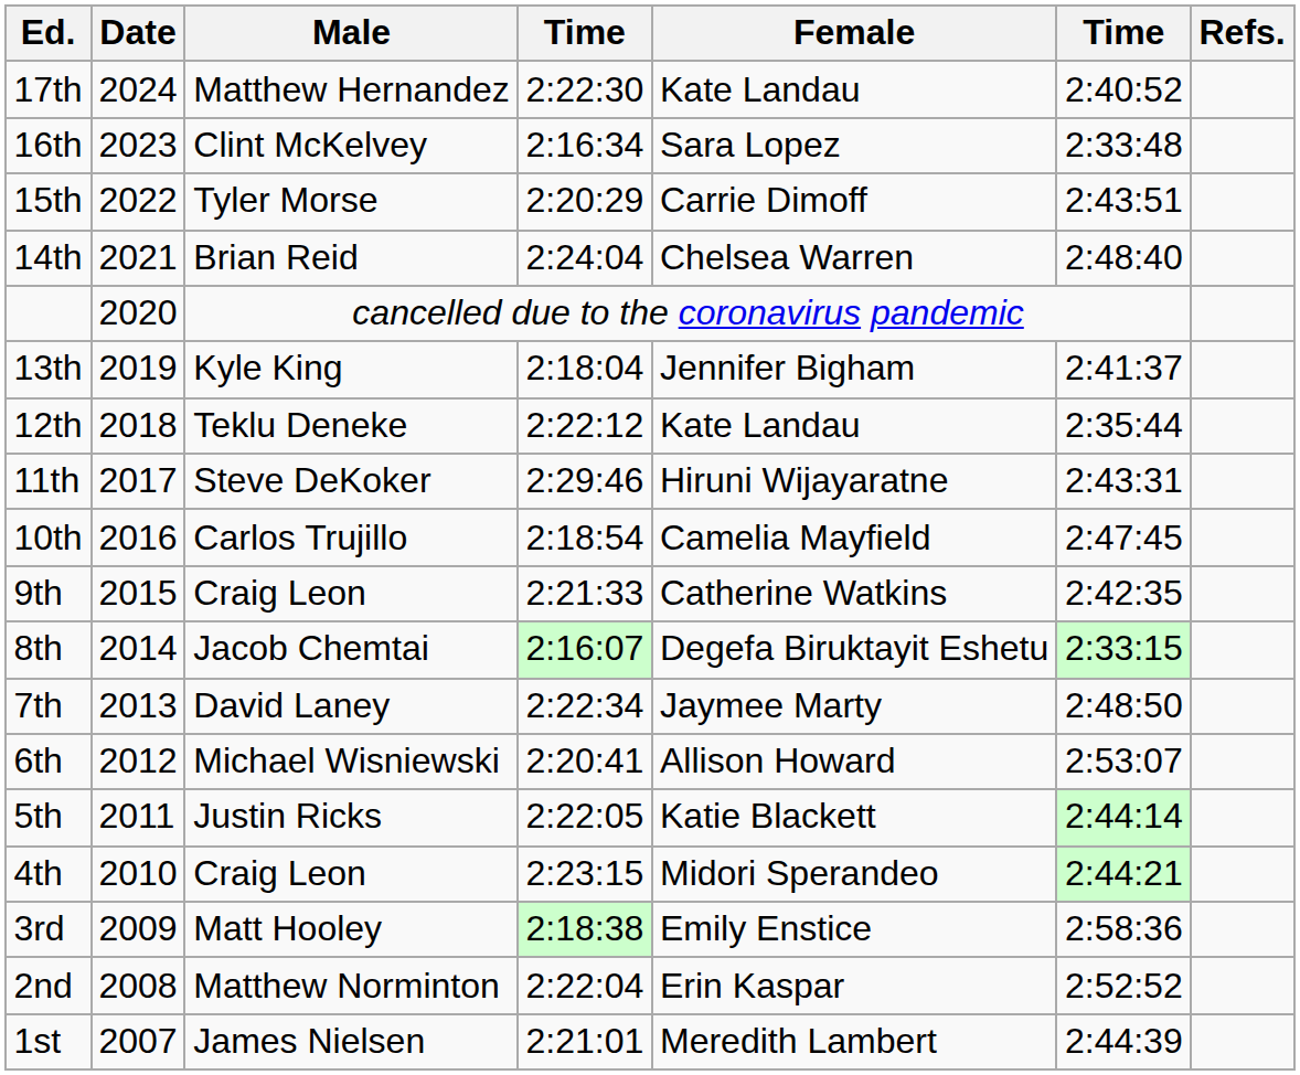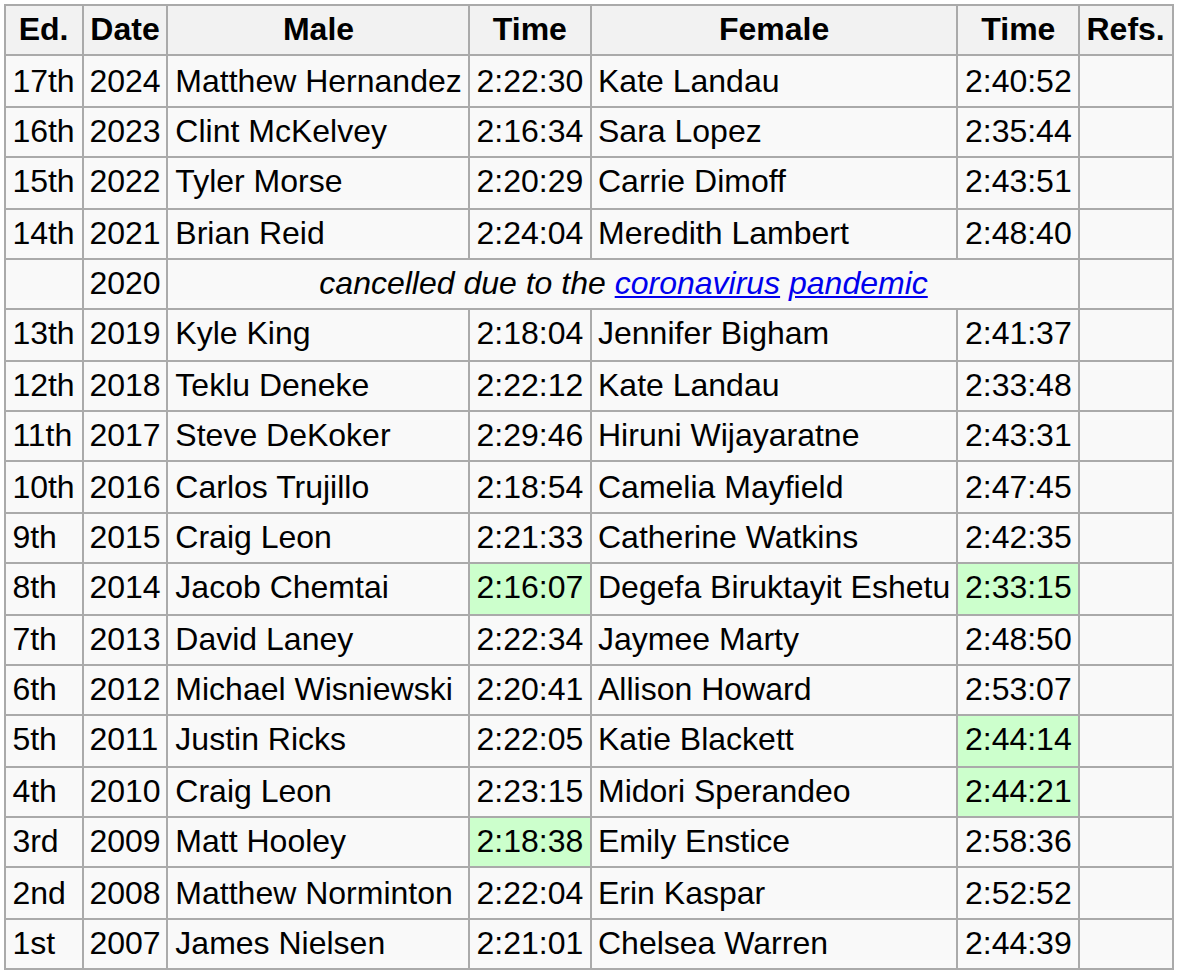16th | column 6: 2:33:48 -> 2:35:44
14th | Female: Chelsea Warren -> Meredith Lambert
12th | column 6: 2:35:44 -> 2:33:48
1st | Female: Meredith Lambert -> Chelsea Warren
